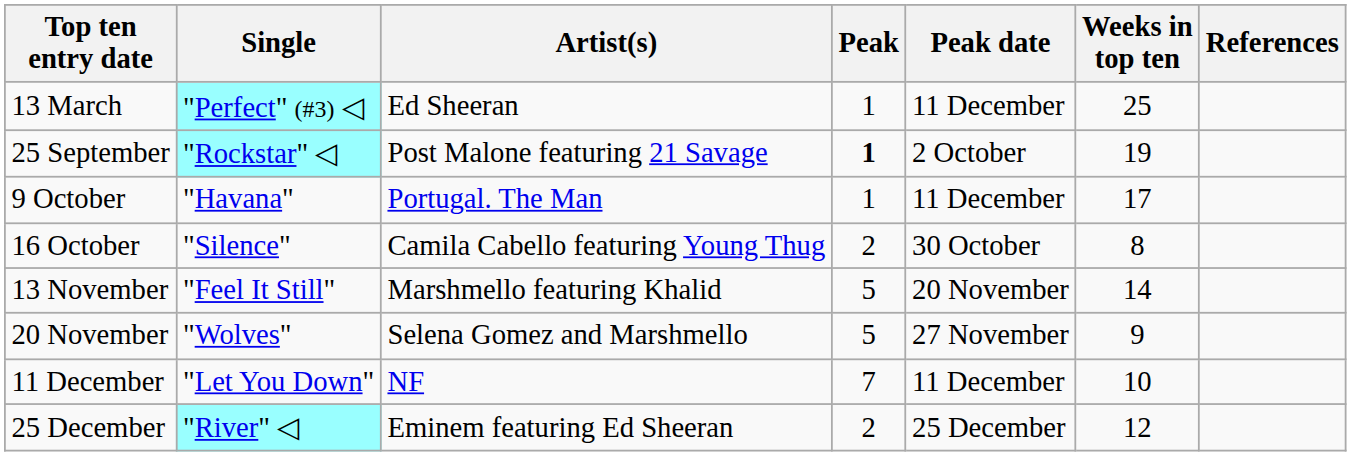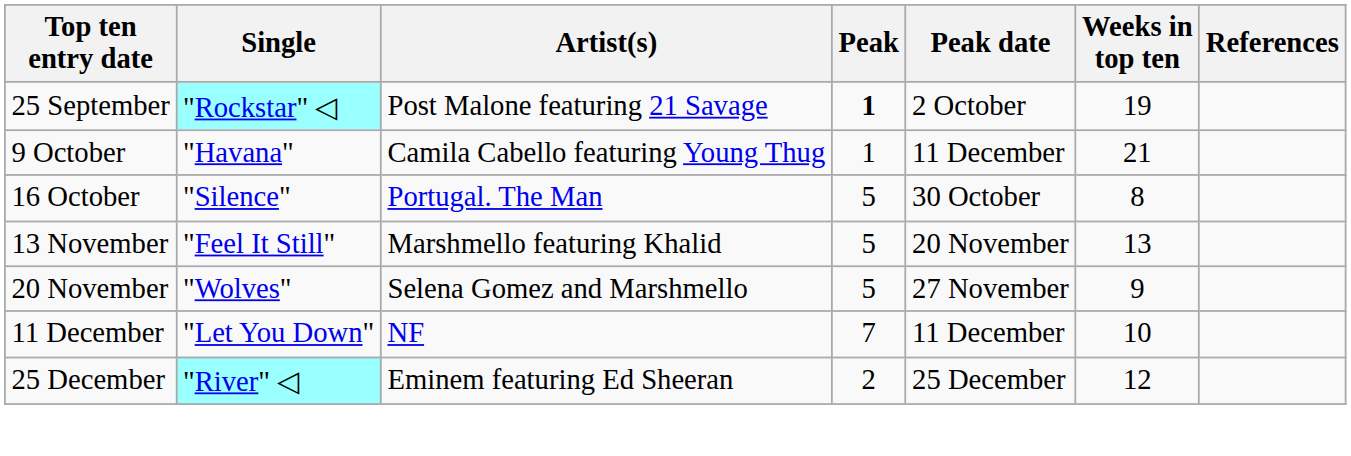- row: 13 March | "Perfect" (#3) ◁ | Ed Sheeran | 1 | 11 December | 25
9 October | Artist(s): Portugal. The Man -> Camila Cabello featuring Young Thug
9 October | Weeks in top ten: 17 -> 21
16 October | Artist(s): Camila Cabello featuring Young Thug -> Portugal. The Man
16 October | Peak: 2 -> 5
13 November | Weeks in top ten: 14 -> 13
